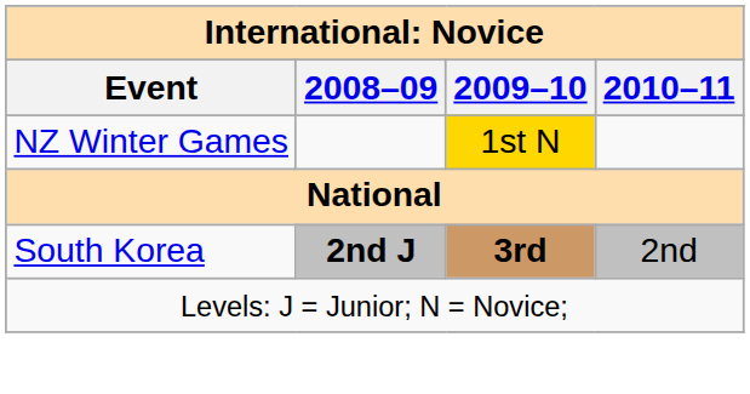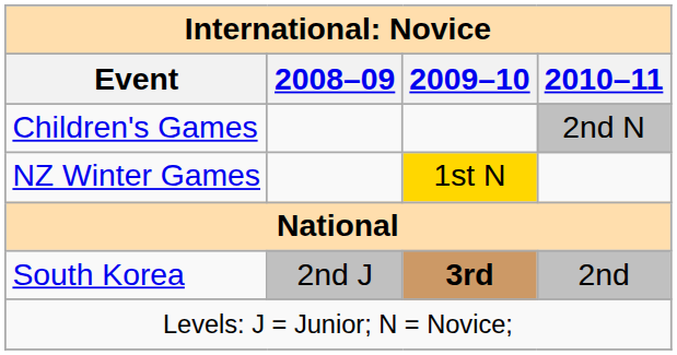+ row: Children's Games | 2nd N
South Korea | 2008–09: bold -> normal
